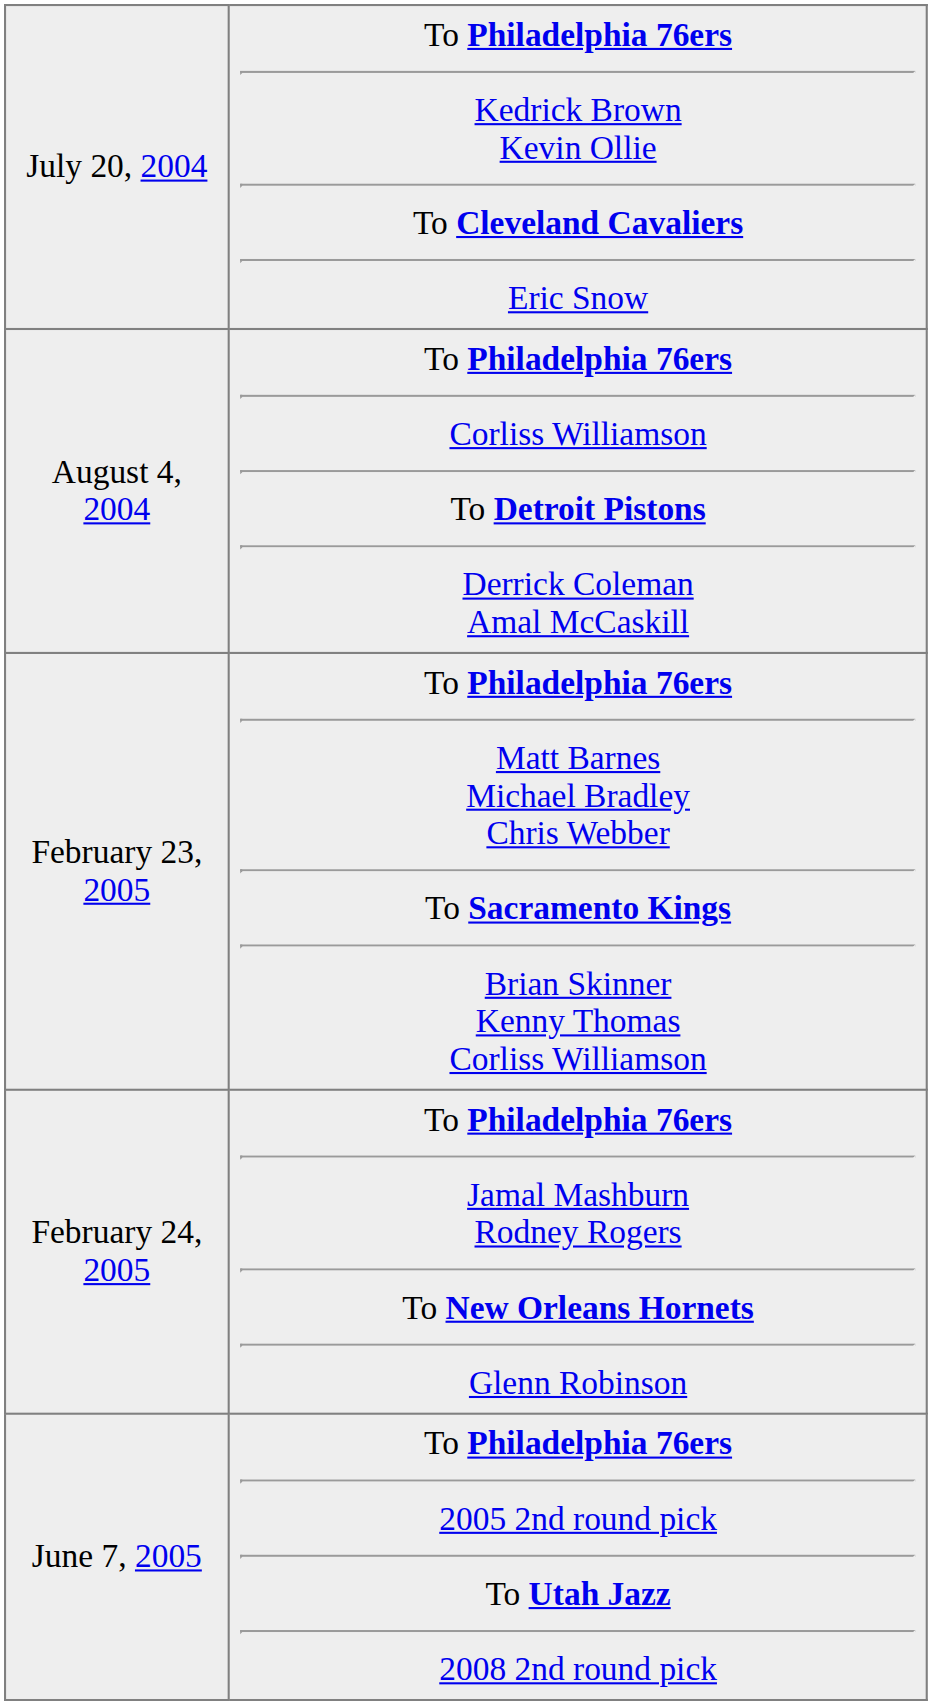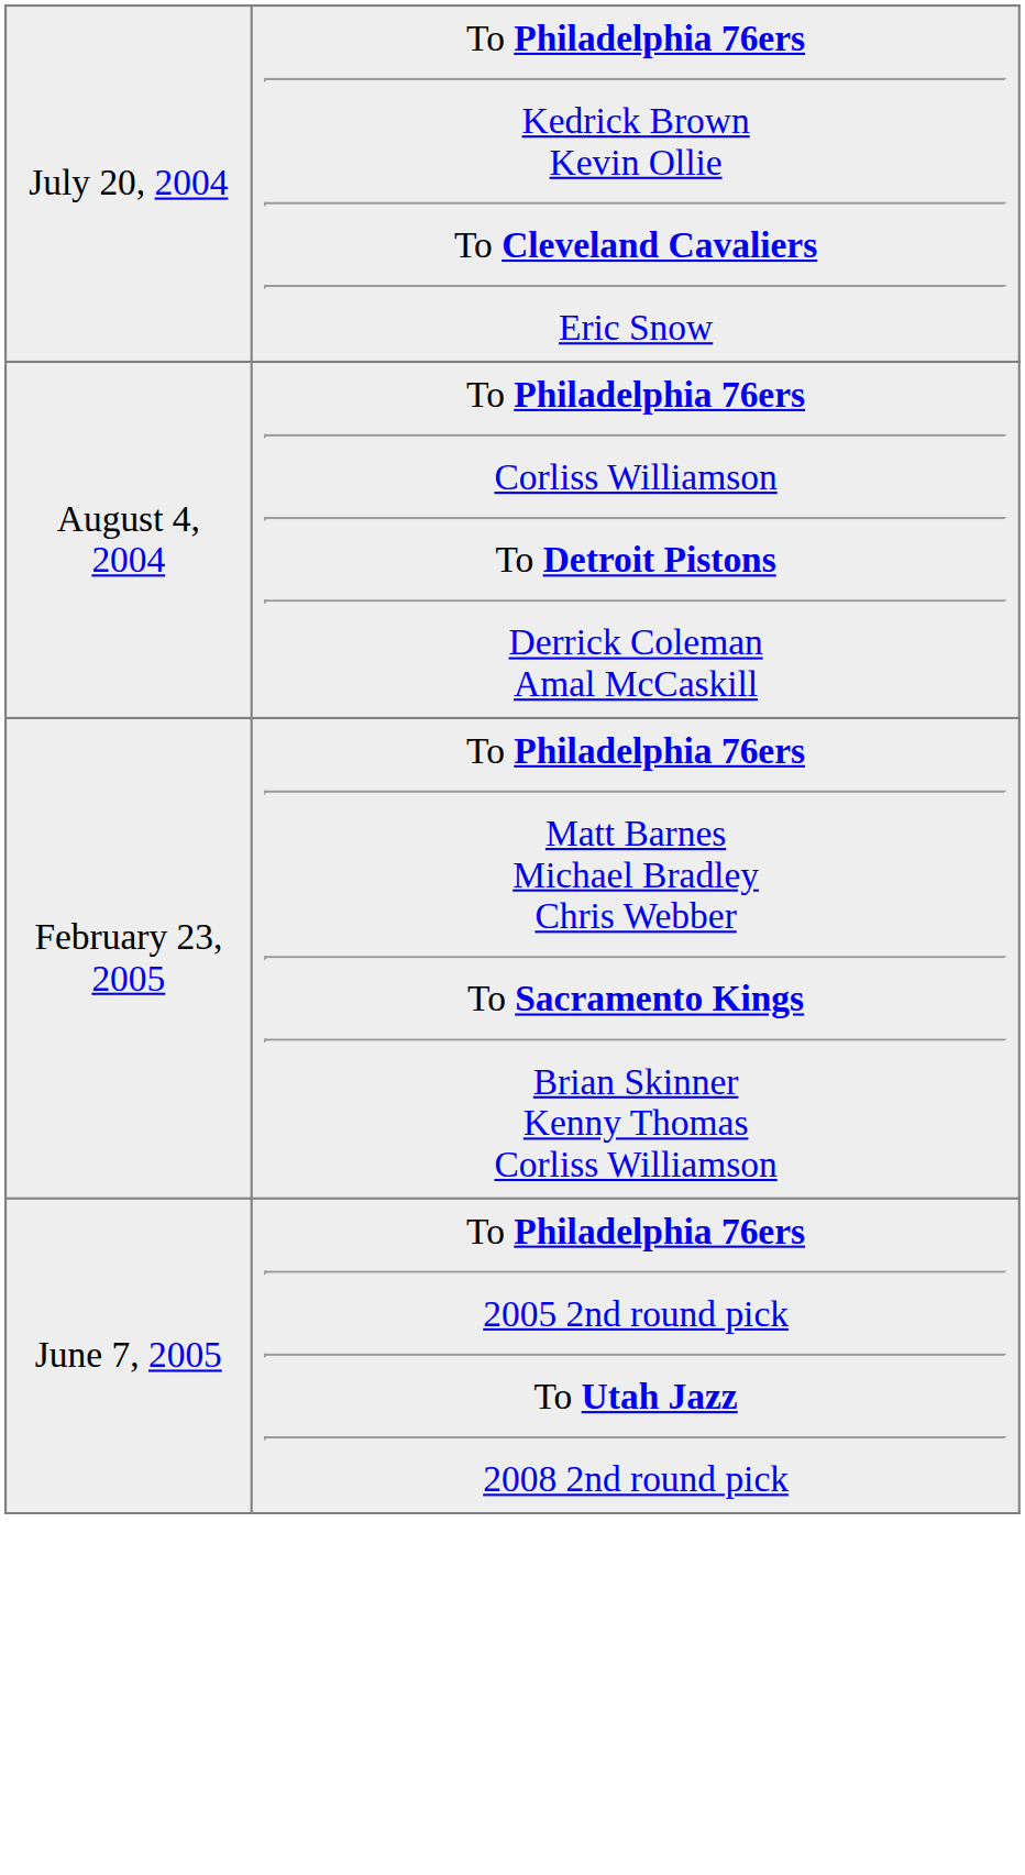- row: February 24, 2005 | To Philadelphia 76ers Jamal Mashburn Rodney Rogers To New Orleans Hornets Glenn Robinson
